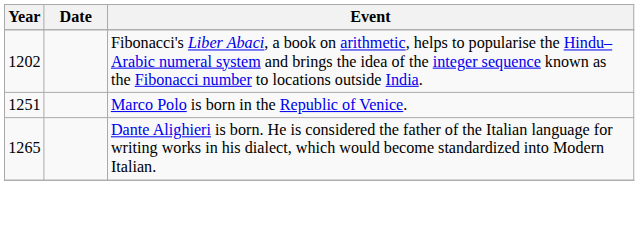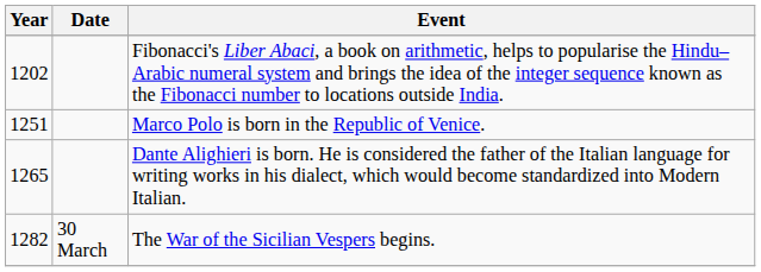+ row: 1282 | 30 March | The War of the Sicilian Vespers begins.
